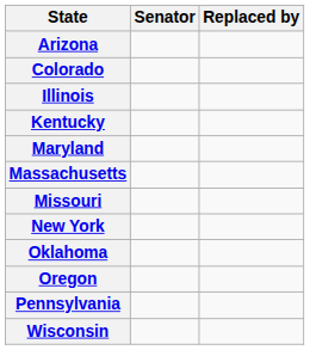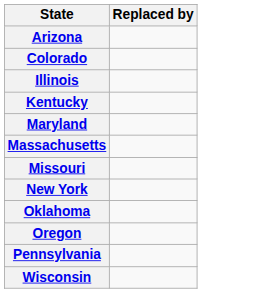- column: Senator
